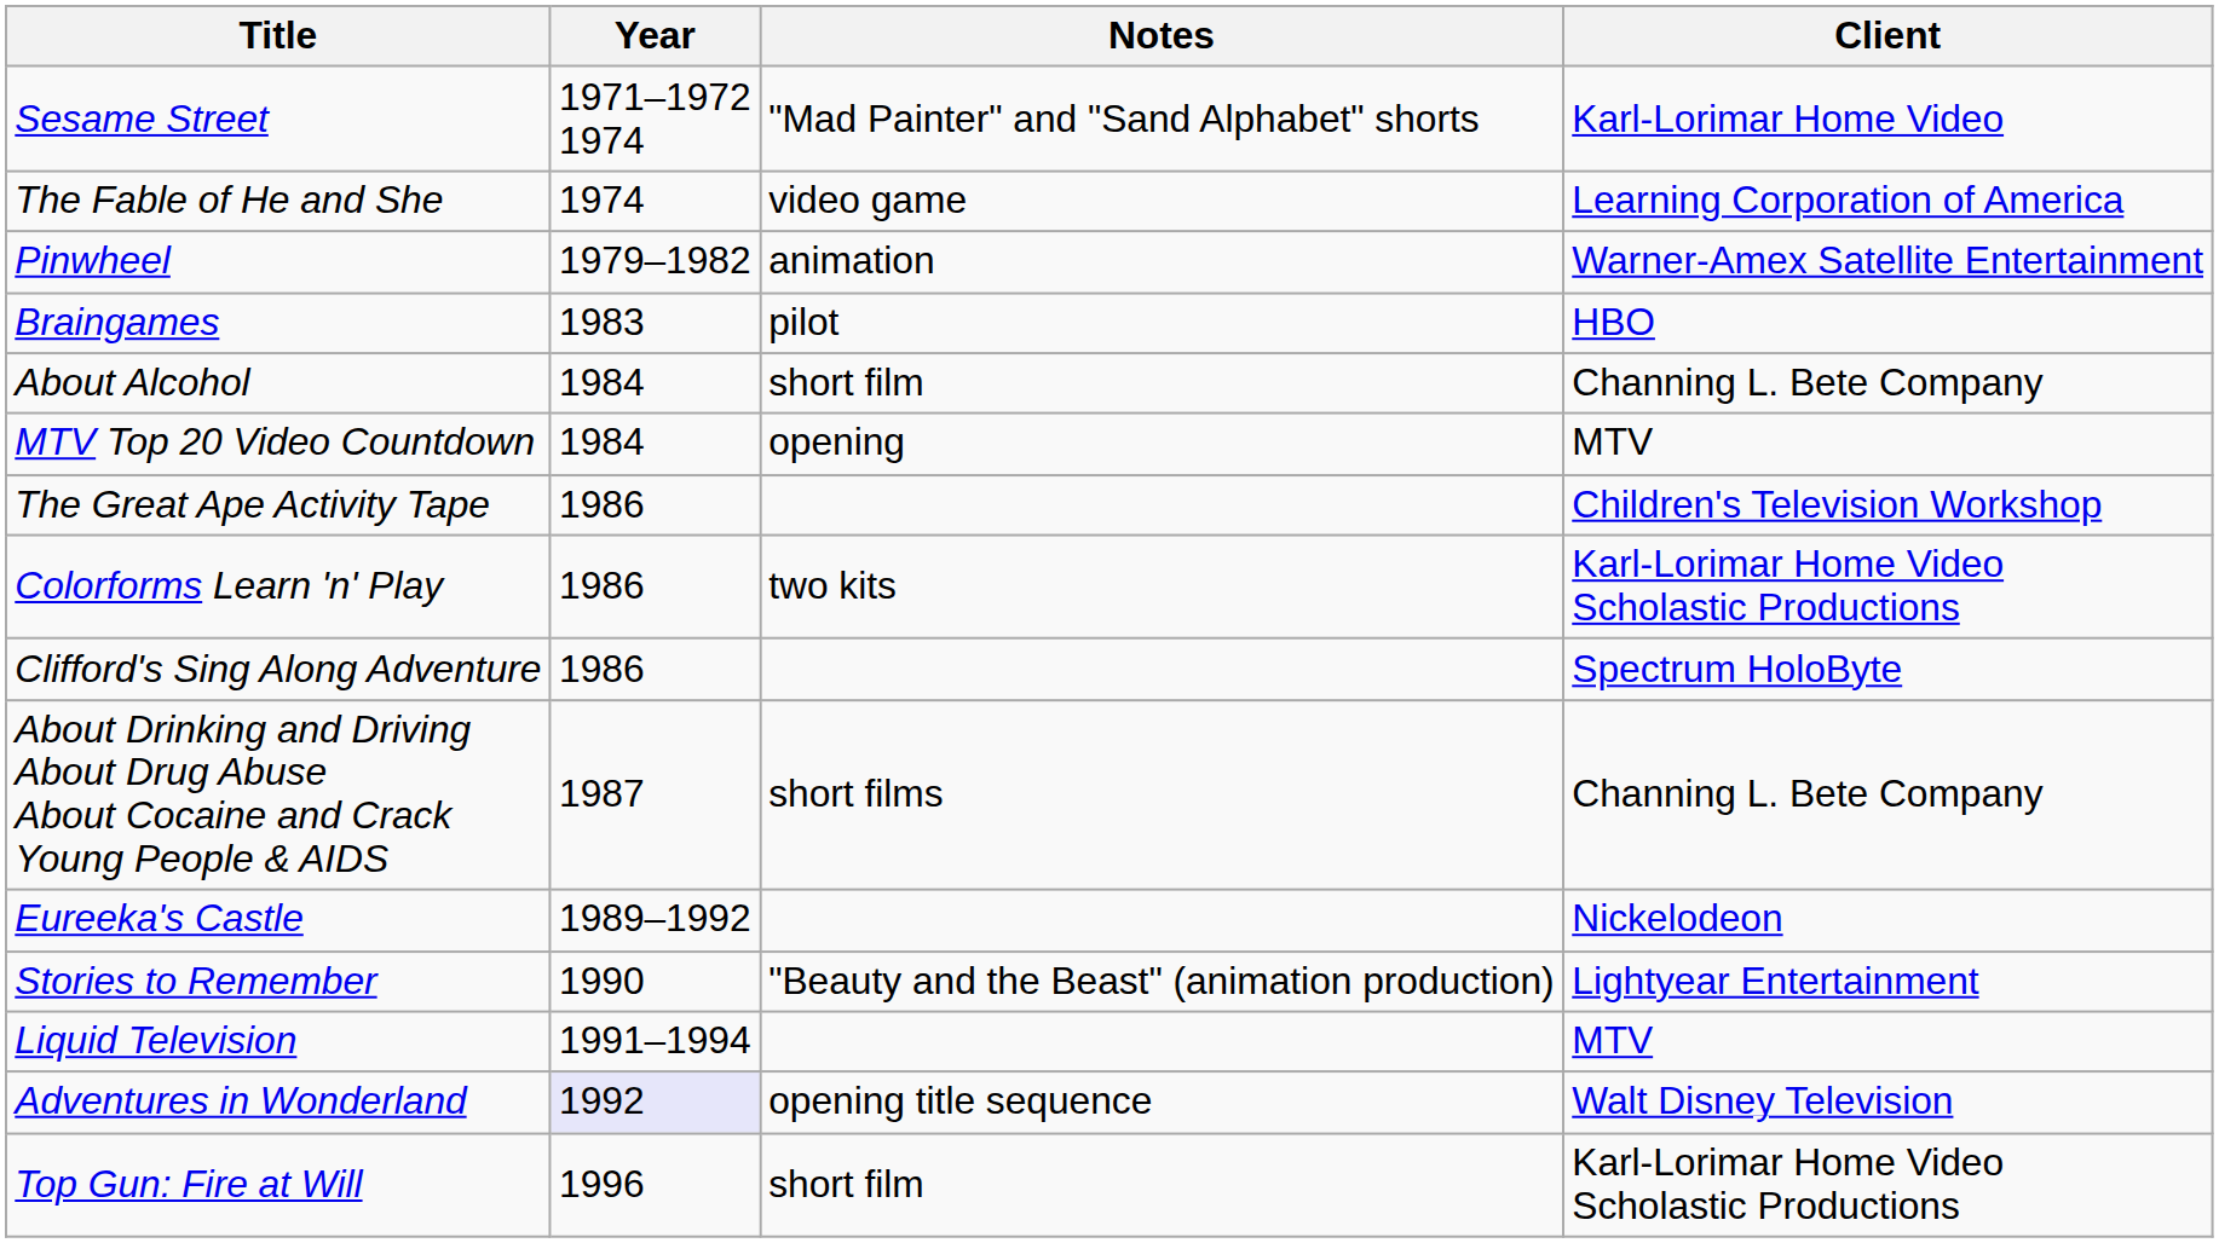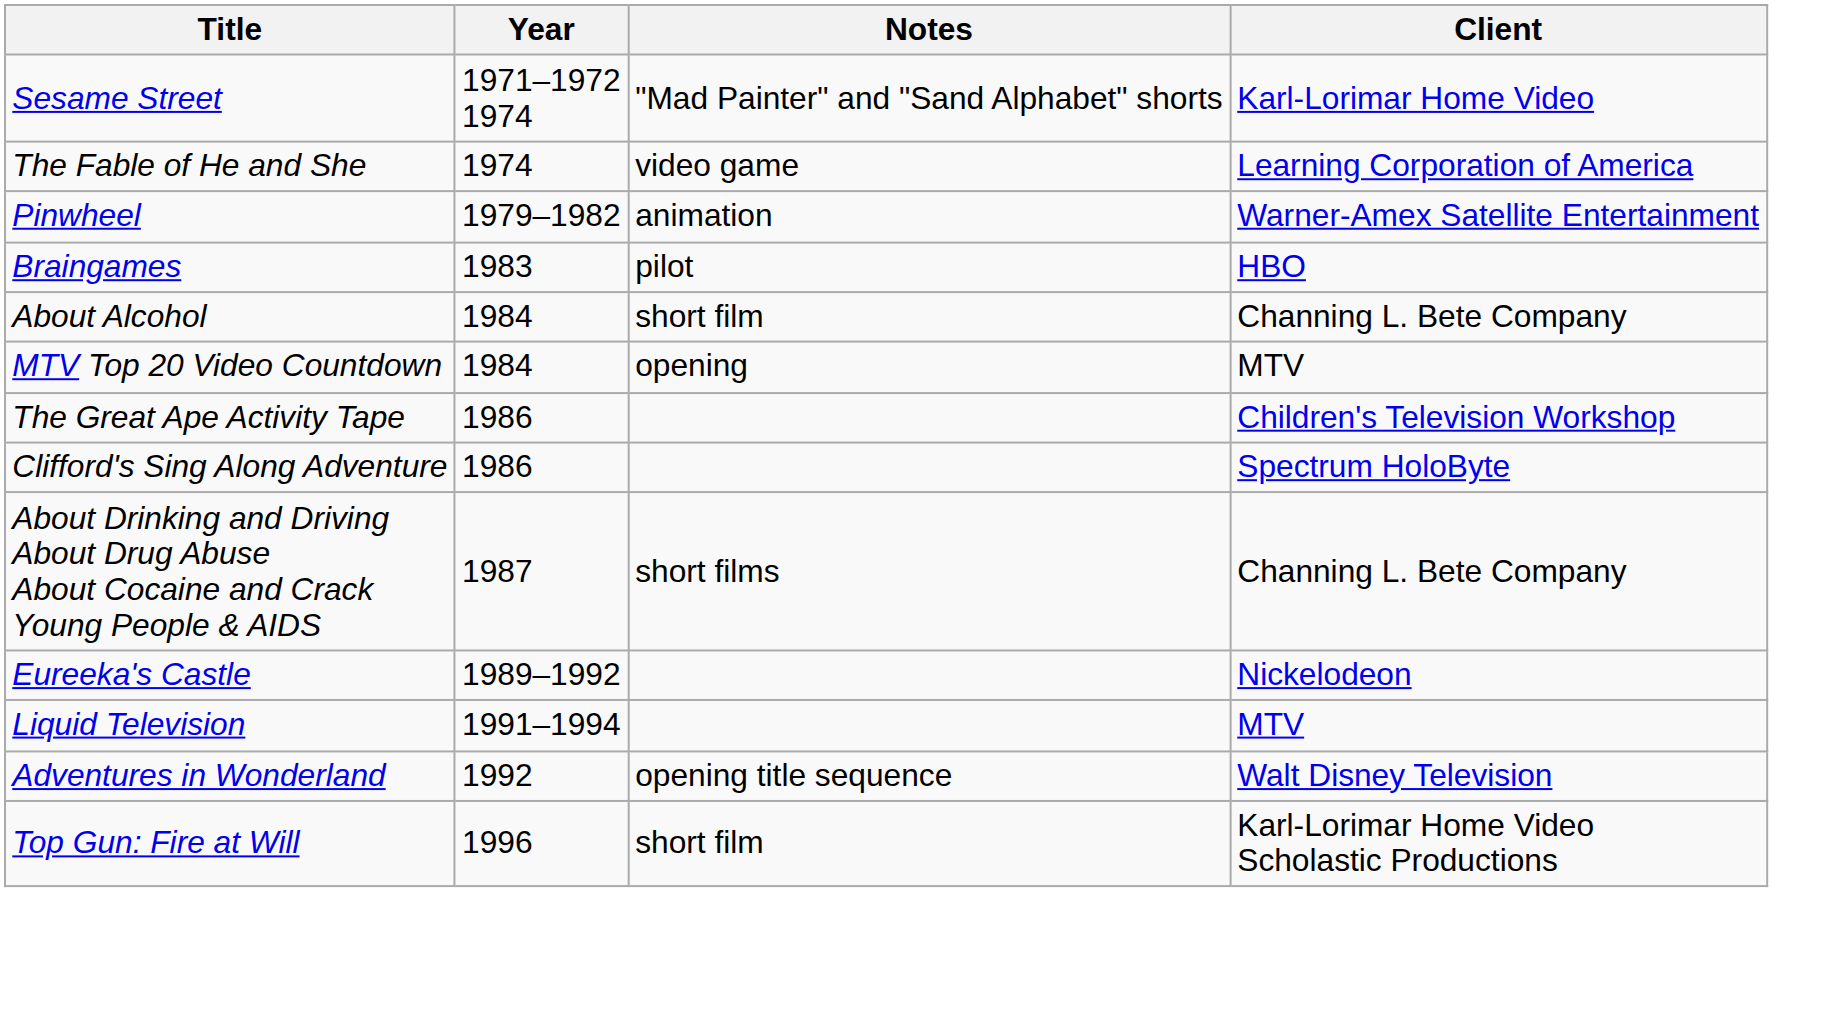- row: Colorforms Learn 'n' Play | 1986 | two kits | Karl-Lorimar Home Video Scholastic Productions
- row: Stories to Remember | 1990 | "Beauty and the Beast" (animation production) | Lightyear Entertainment
Adventures in Wonderland | Year: lavender background -> no background
